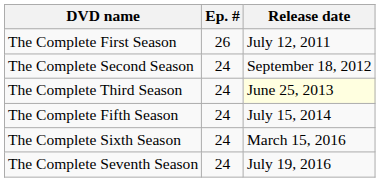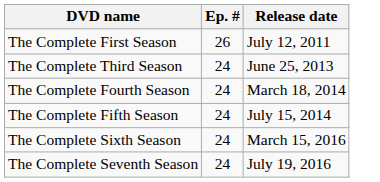- row: The Complete Second Season | 24 | September 18, 2012
The Complete Third Season | Release date: lightyellow background -> no background
+ row: The Complete Fourth Season | 24 | March 18, 2014
